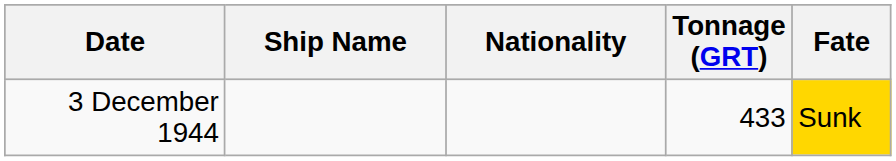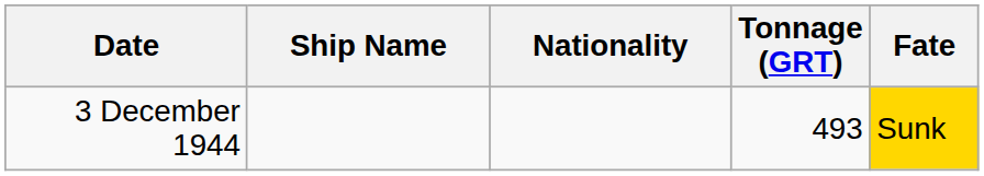3 December 1944 | Tonnage (GRT): 433 -> 493
